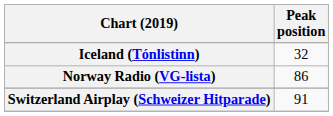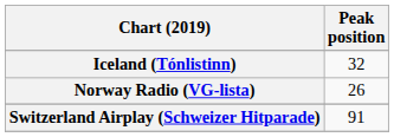Norway Radio (VG-lista) | Peak position: 86 -> 26
